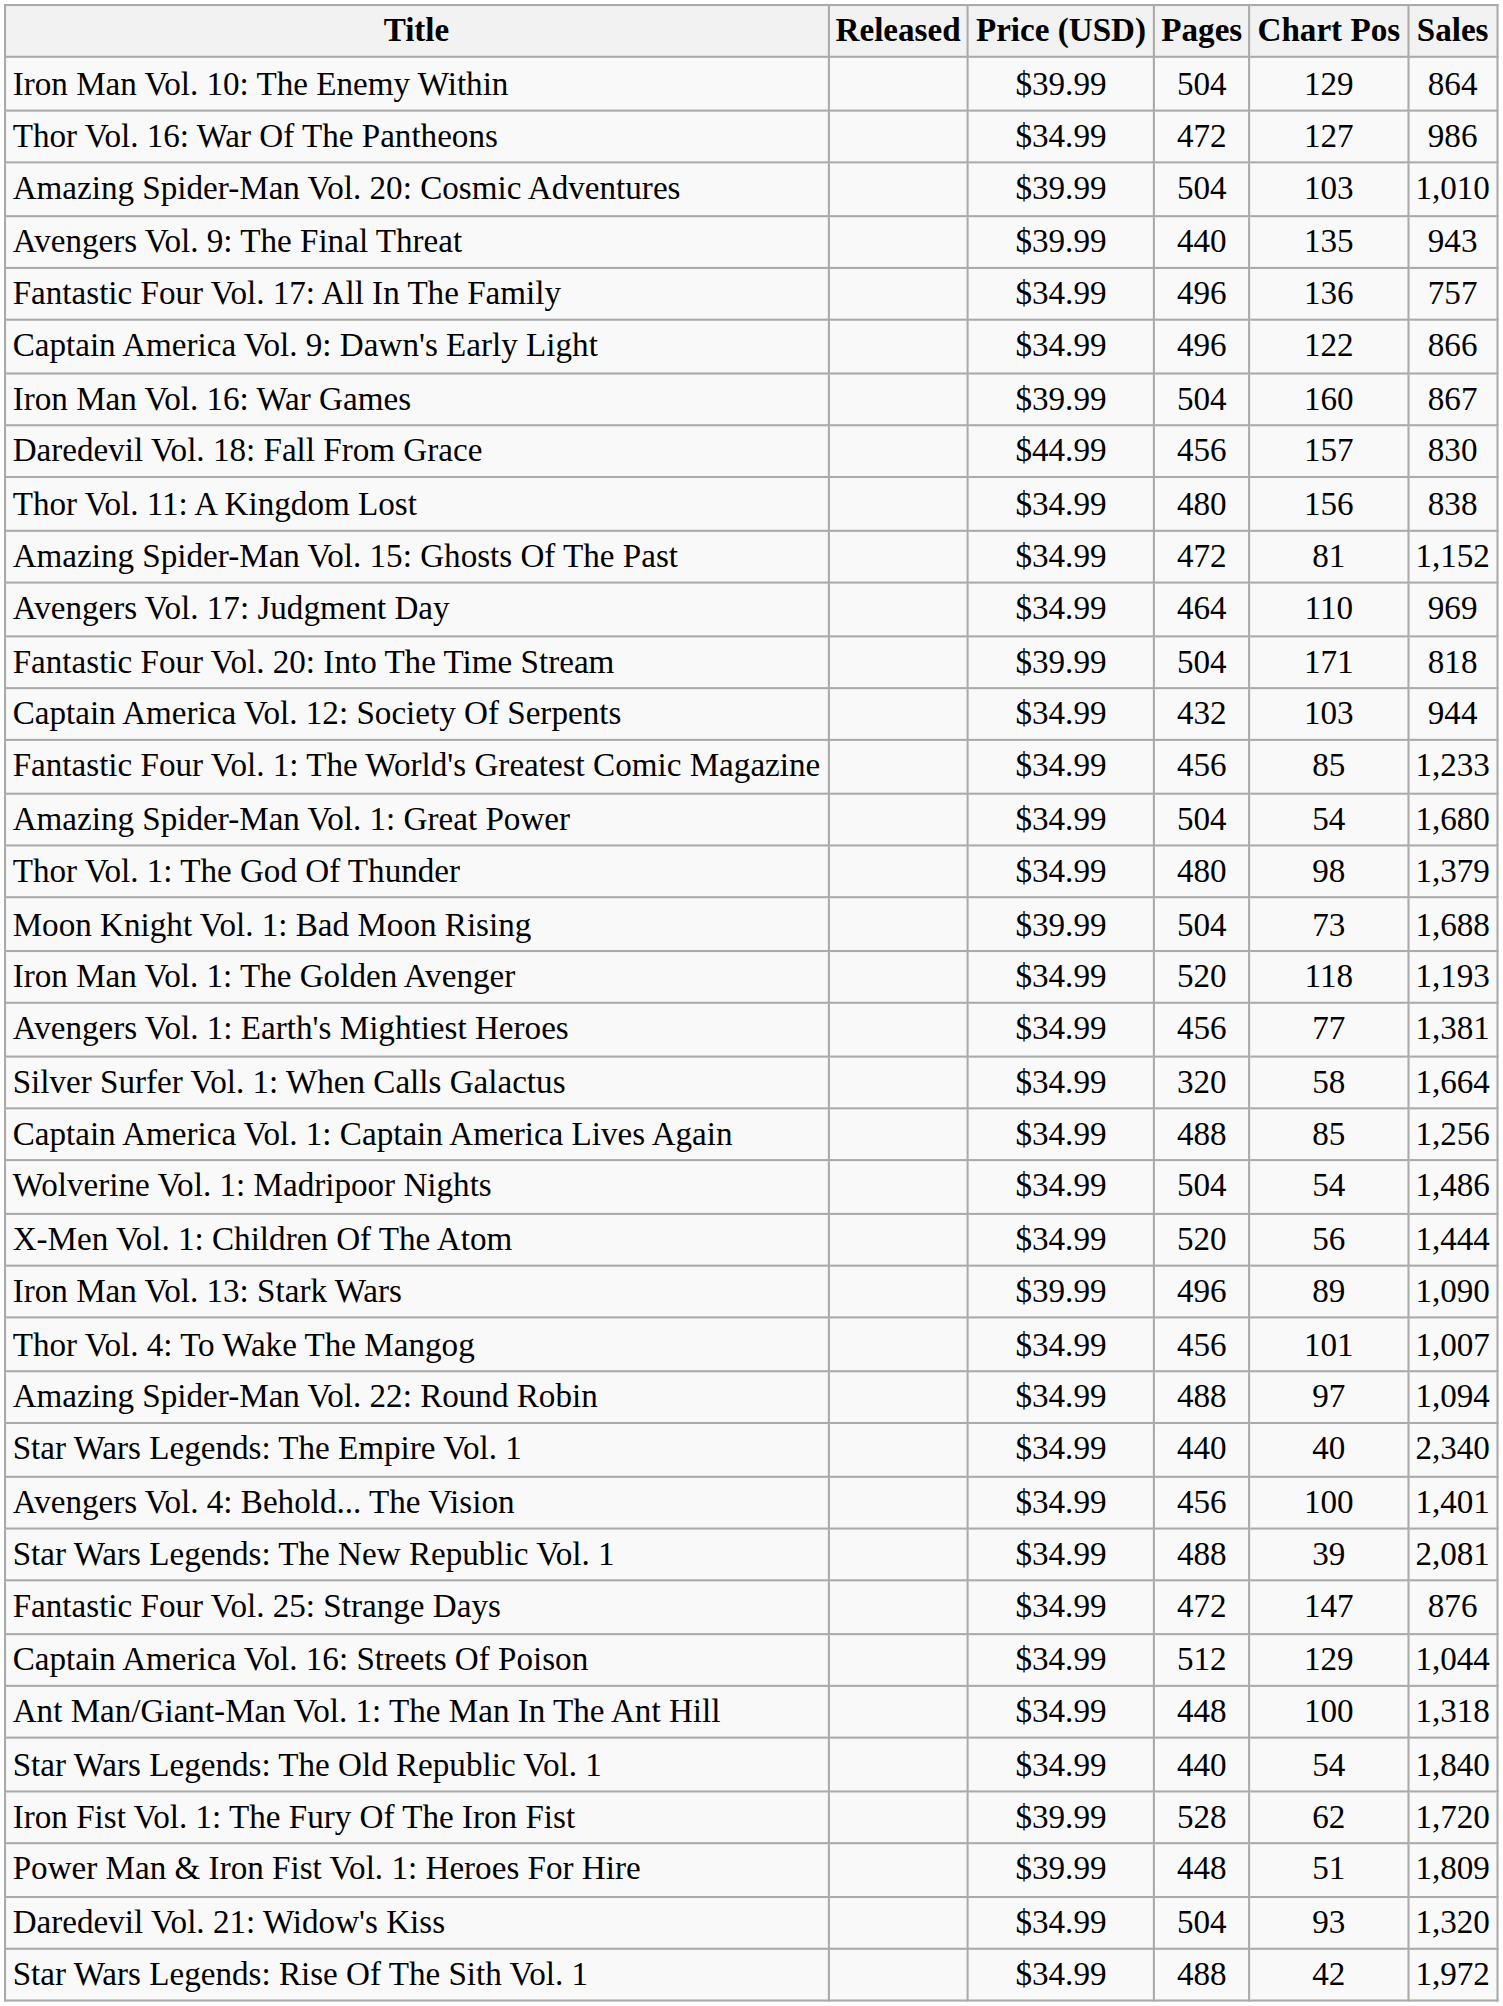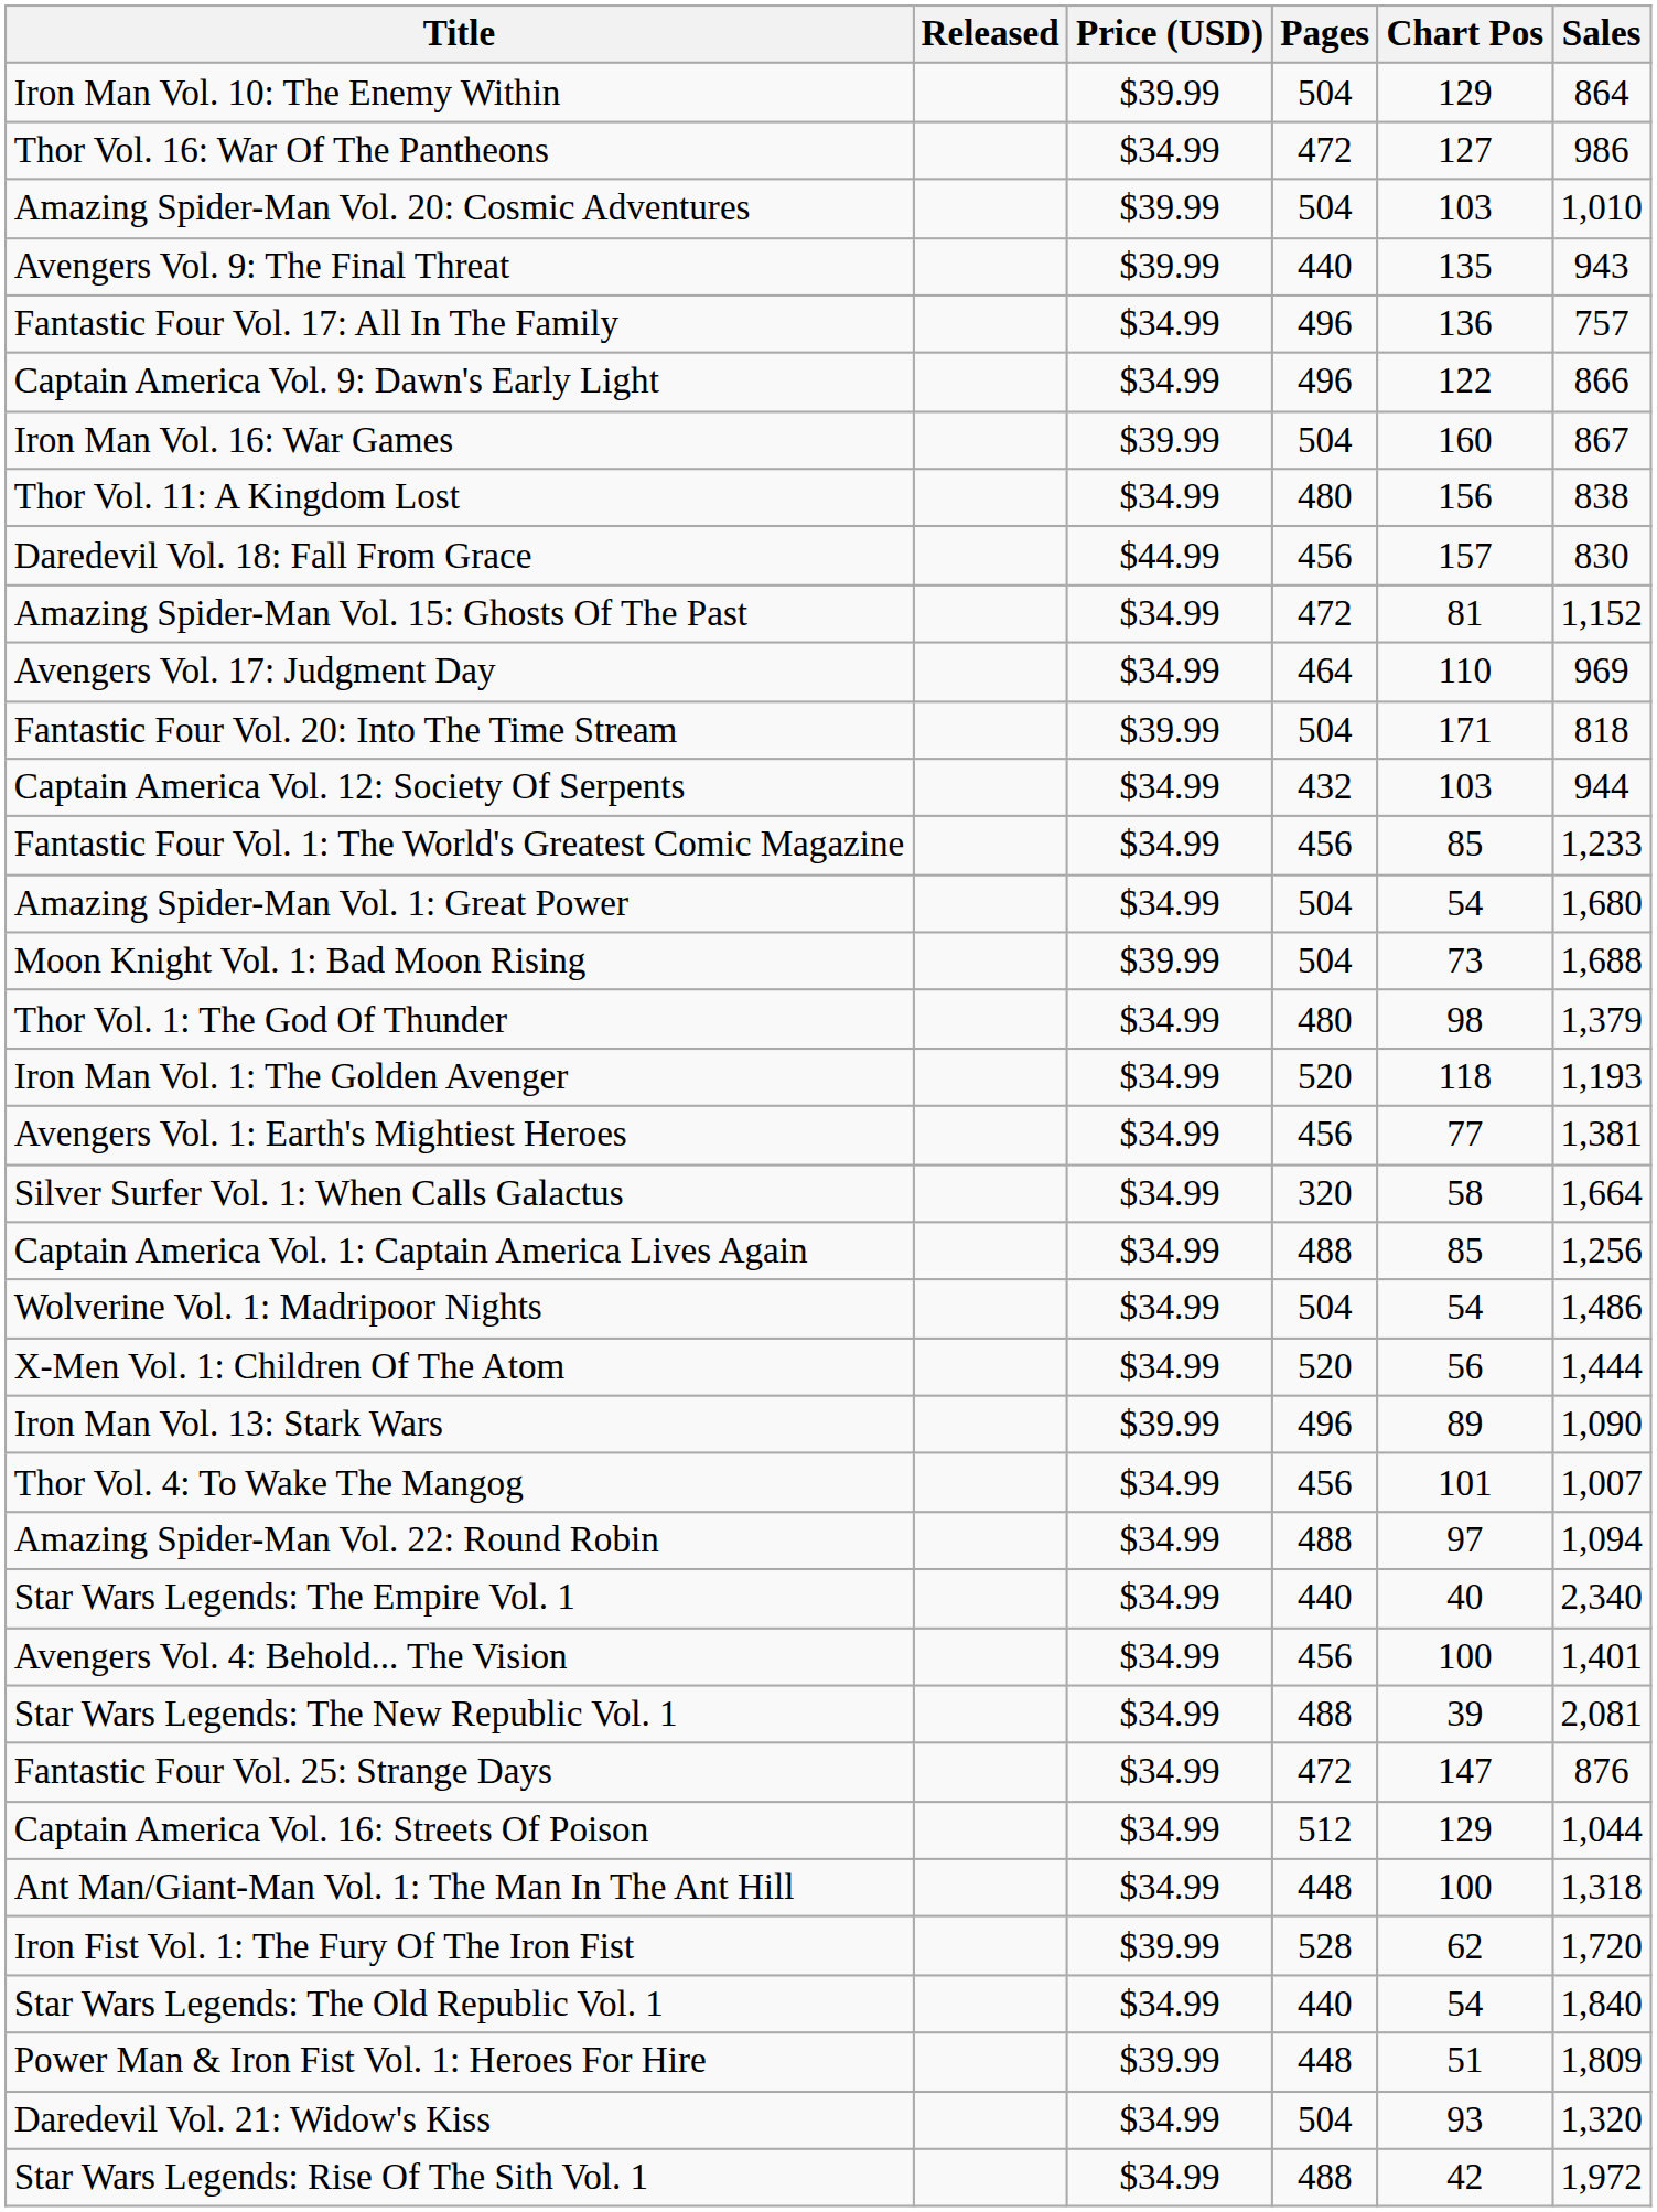rows swapped: Daredevil Vol. 18: Fall From Grace <-> Thor Vol. 11: A Kingdom Lost
rows swapped: Moon Knight Vol. 1: Bad Moon Rising <-> Thor Vol. 1: The God Of Thunder
rows swapped: Star Wars Legends: The Old Republic Vol. 1 <-> Iron Fist Vol. 1: The Fury Of The Iron Fist
